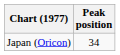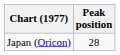Japan (Oricon) | Peak position: 34 -> 28
